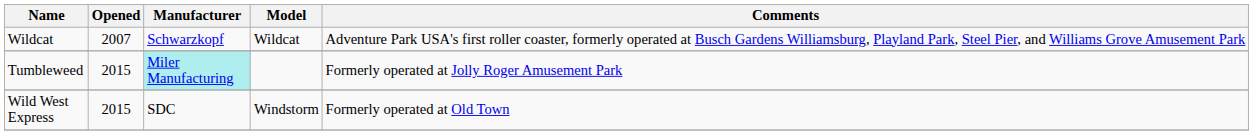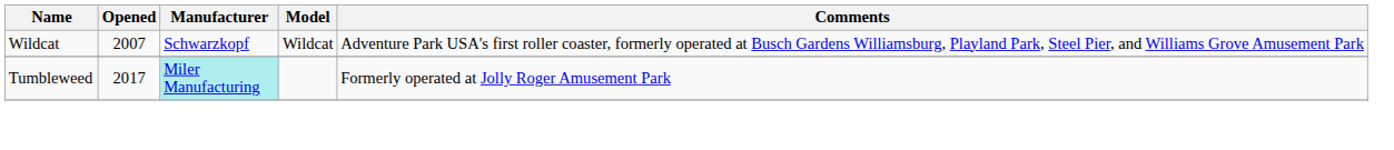Tumbleweed | Opened: 2015 -> 2017
- row: Wild West Express | 2015 | SDC | Windstorm | Formerly operated at Old Town
